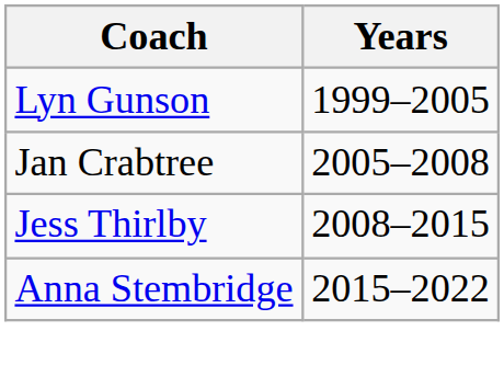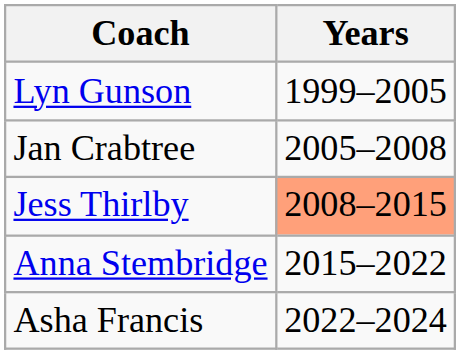Jess Thirlby | Years: no background -> lightsalmon background
+ row: Asha Francis | 2022–2024
